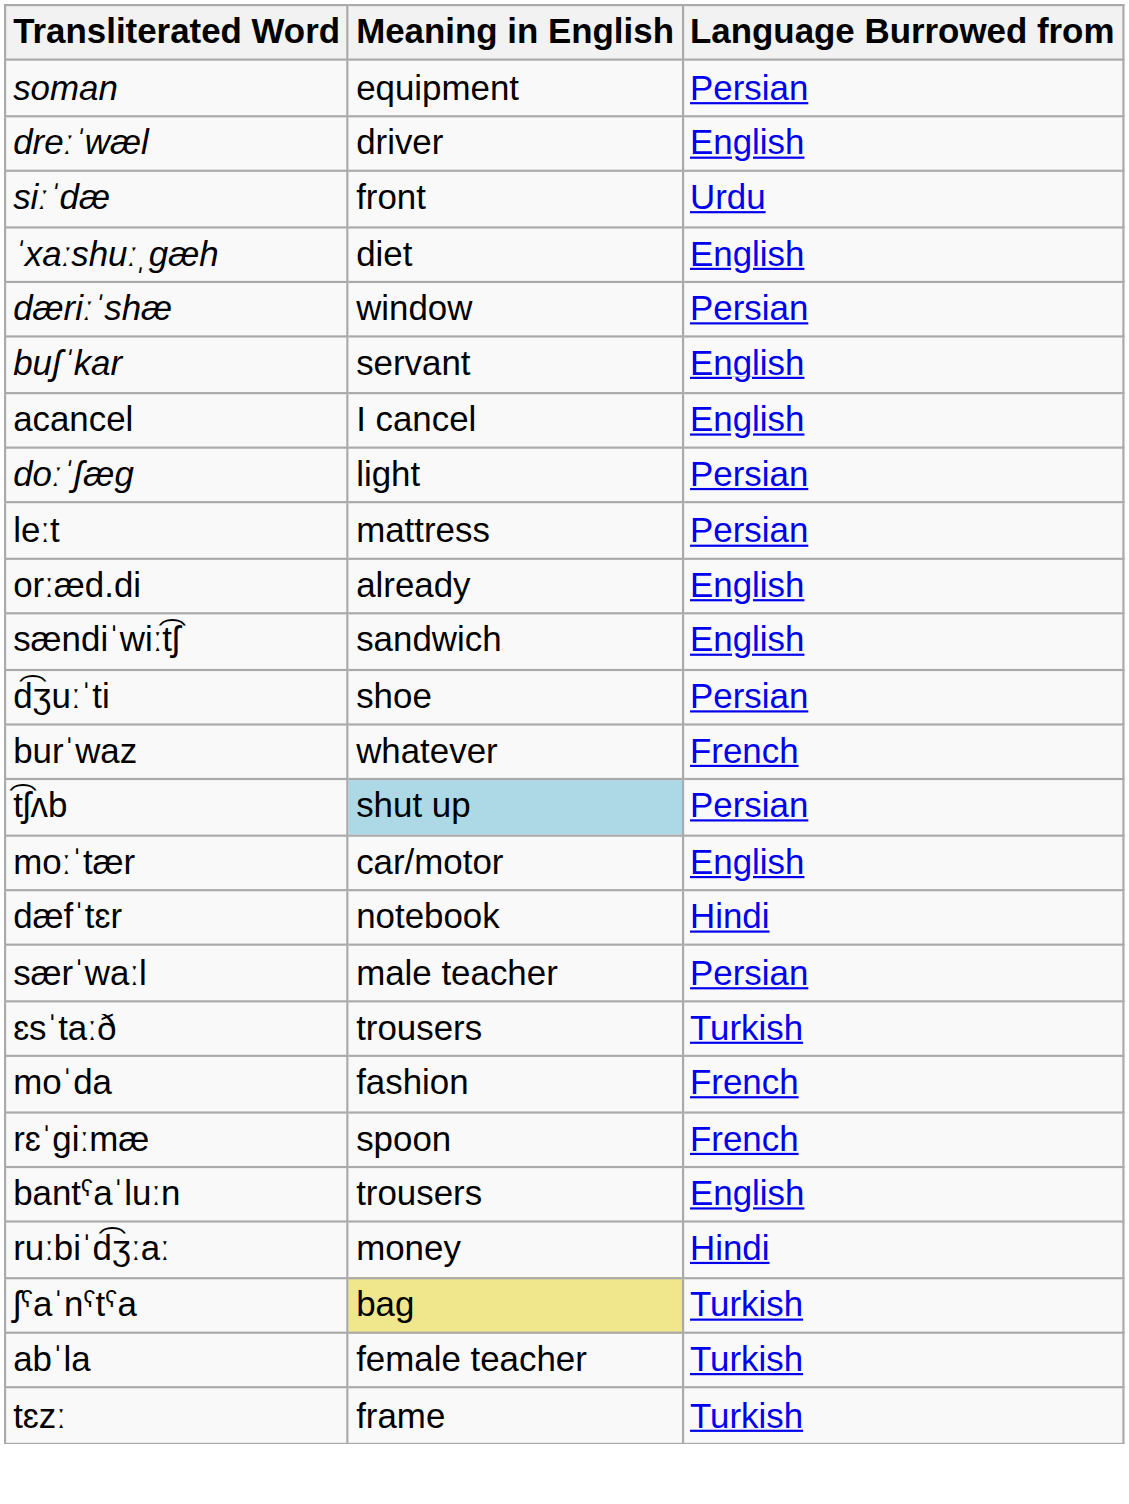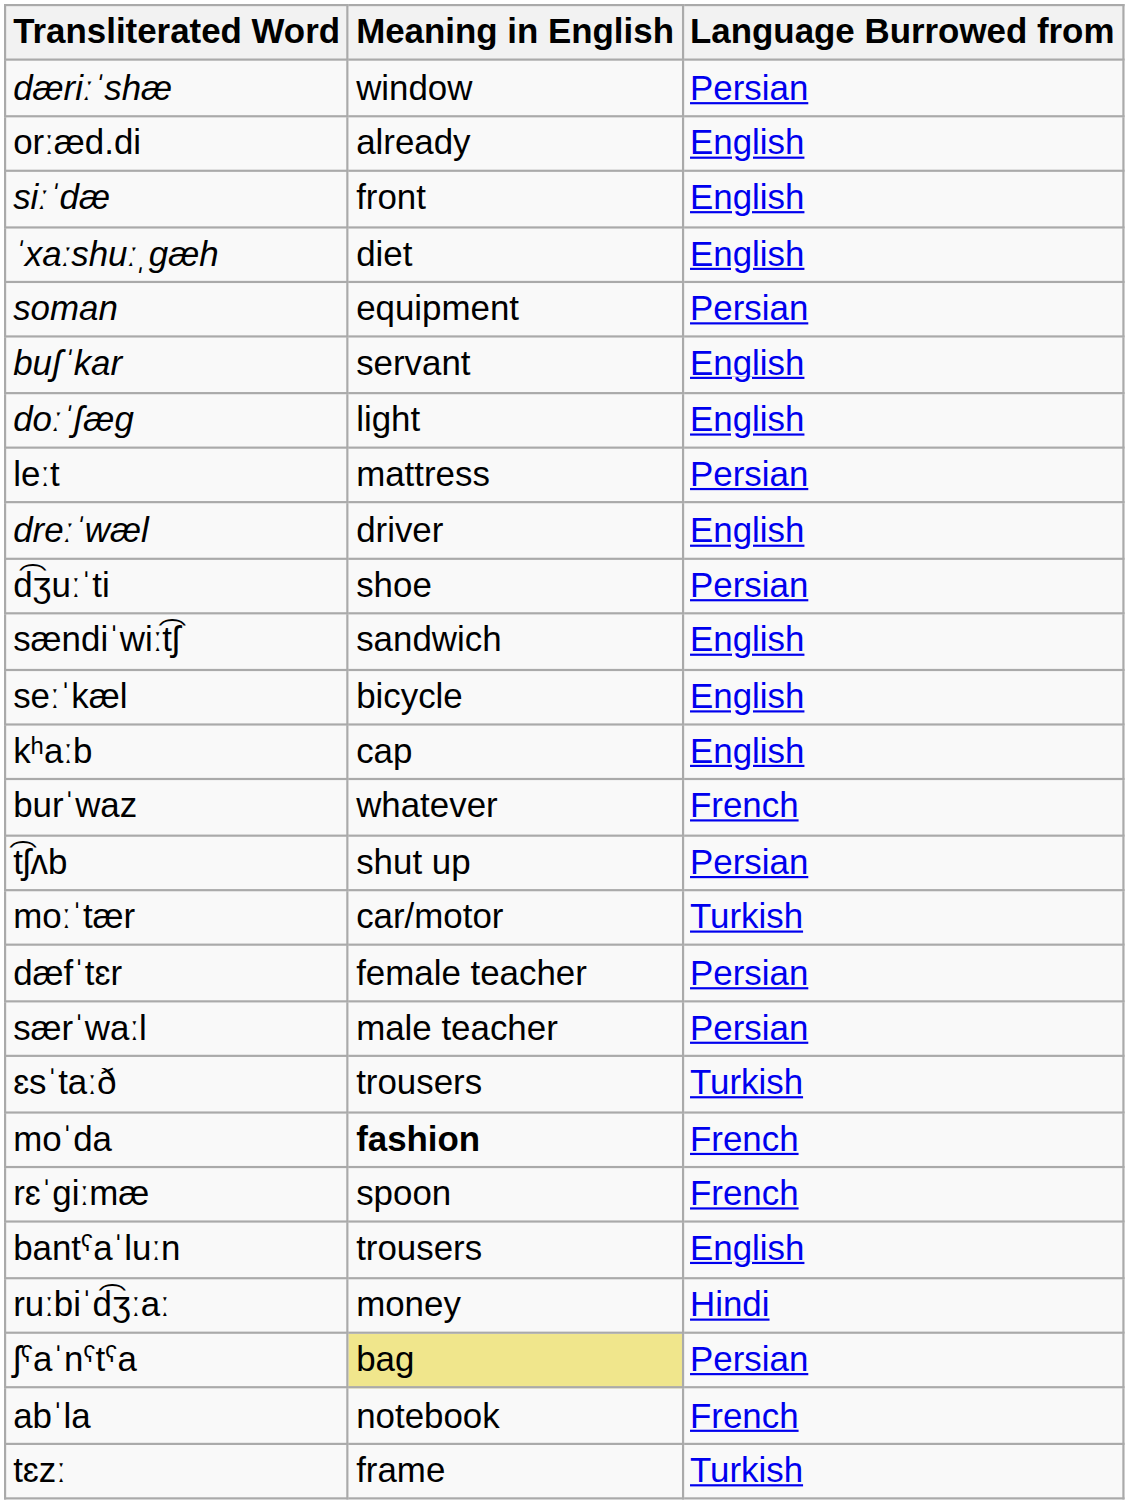rows swapped: soman <-> dæriːˈshæ
rows swapped: dreːˈwæl <-> orːæd.di
siːˈdæ | Language Burrowed from: Urdu -> English
- row: acancel | I cancel | English
doːˈʃæg | Language Burrowed from: Persian -> English
rows swapped: sændiˈwiːt͡ʃ <-> d͡ʒuːˈti
+ row: seːˈkæl | bicycle | English
+ row: kʰaːb | cap | English
t͡ʃʌb | Meaning in English: lightblue background -> no background
moːˈtær | Language Burrowed from: English -> Turkish
dæfˈtɛr | Meaning in English: notebook -> female teacher
dæfˈtɛr | Language Burrowed from: Hindi -> Persian
moˈda | Meaning in English: normal -> bold
ʃˤaˈnˤtˤa | Language Burrowed from: Turkish -> Persian
abˈla | Meaning in English: female teacher -> notebook
abˈla | Language Burrowed from: Turkish -> French
